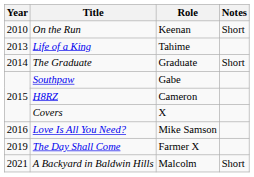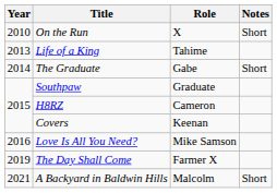On the Run | Role: Keenan -> X
The Graduate | Role: Graduate -> Gabe
Southpaw | Role: Gabe -> Graduate
Covers | Role: X -> Keenan
